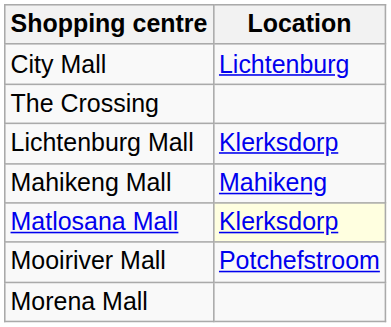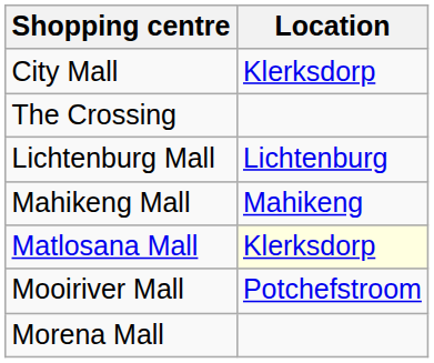City Mall | Location: Lichtenburg -> Klerksdorp
Lichtenburg Mall | Location: Klerksdorp -> Lichtenburg
